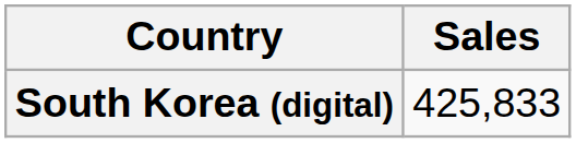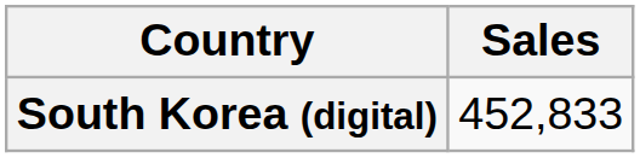South Korea (digital) | Sales: 425,833 -> 452,833
